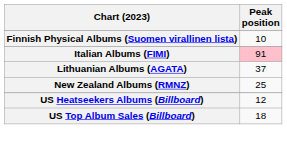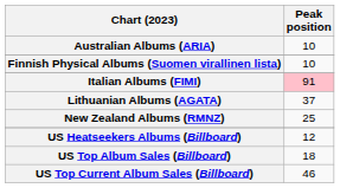+ row: Australian Albums (ARIA) | 10
+ row: US Top Current Album Sales (Billboard) | 46
